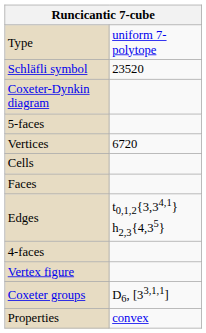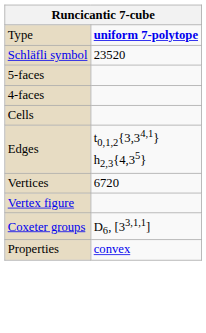Type | column 2: normal -> bold
- row: Coxeter-Dynkin diagram
rows swapped: 4-faces <-> Vertices
- row: Faces
